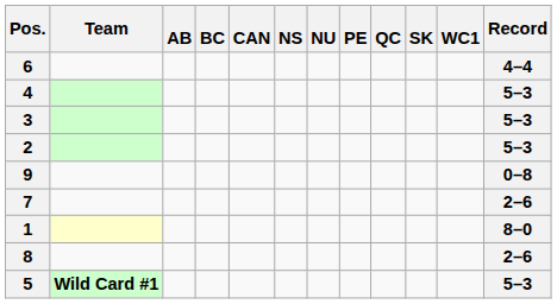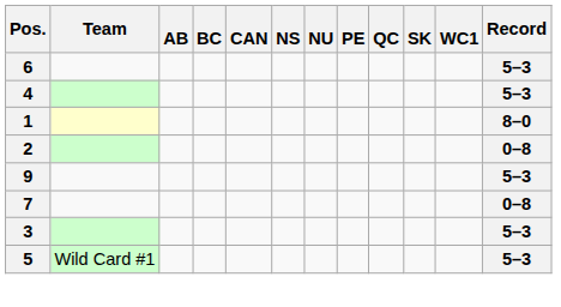6 | Record: 4–4 -> 5–3
rows swapped: 1 <-> 3
2 | Record: 5–3 -> 0–8
9 | Record: 0–8 -> 5–3
7 | Record: 2–6 -> 0–8
- row: 8 | 2–6
5 | Team: bold -> normal
